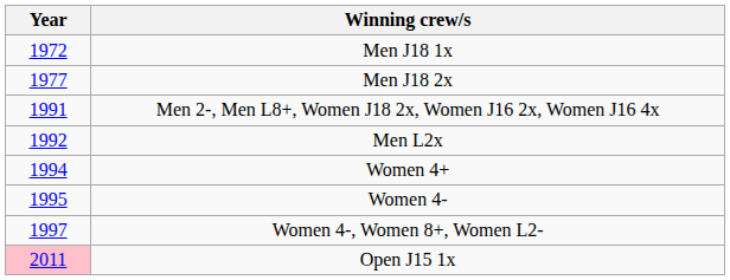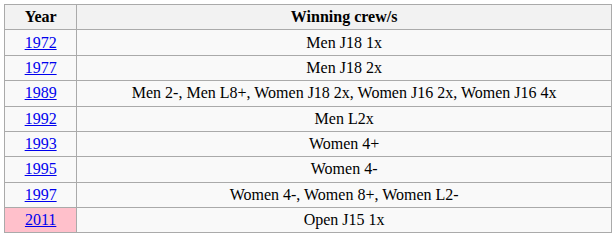Men 2-, Men L8+, Women J18 2x, Women J16 2x, Women J16 4x | Year: 1991 -> 1989
Women 4+ | Year: 1994 -> 1993
